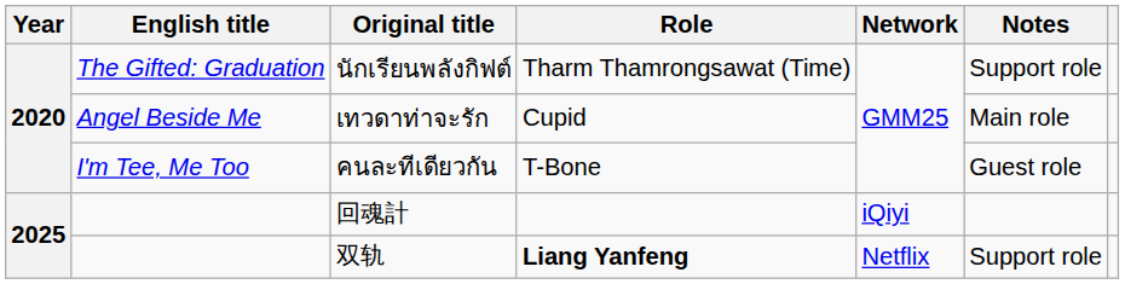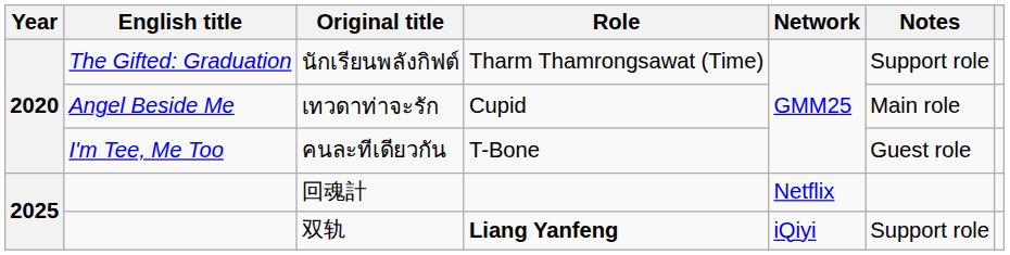回魂計 | Network: iQiyi -> Netflix
双轨 | Network: Netflix -> iQiyi
